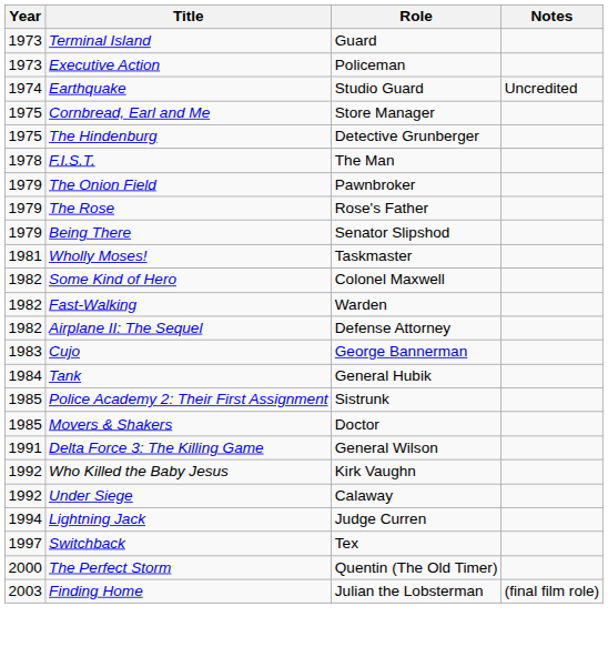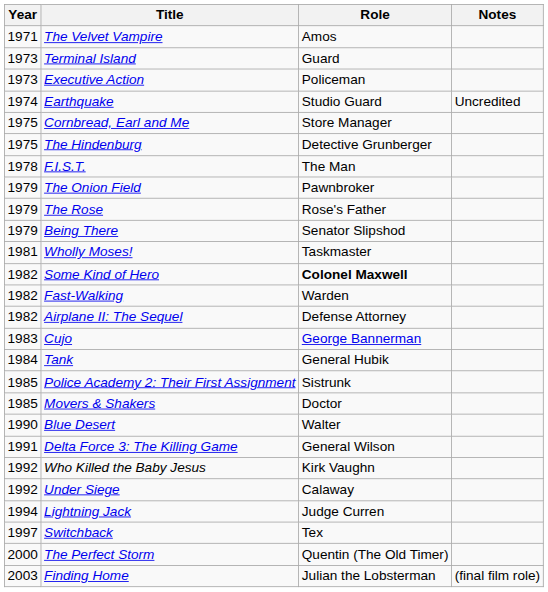+ row: 1971 | The Velvet Vampire | Amos
Some Kind of Hero | Role: normal -> bold
+ row: 1990 | Blue Desert | Walter
